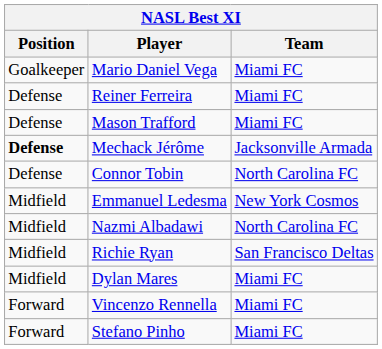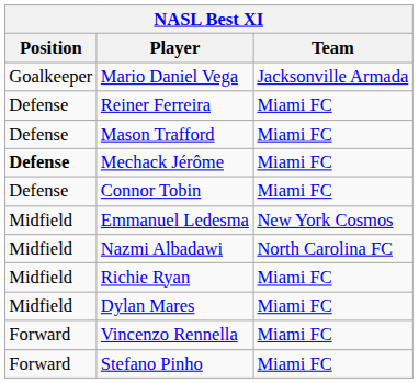Mario Daniel Vega | Team: Miami FC -> Jacksonville Armada
Mechack Jérôme | Team: Jacksonville Armada -> Miami FC
Connor Tobin | Team: North Carolina FC -> Miami FC
Richie Ryan | Team: San Francisco Deltas -> Miami FC
